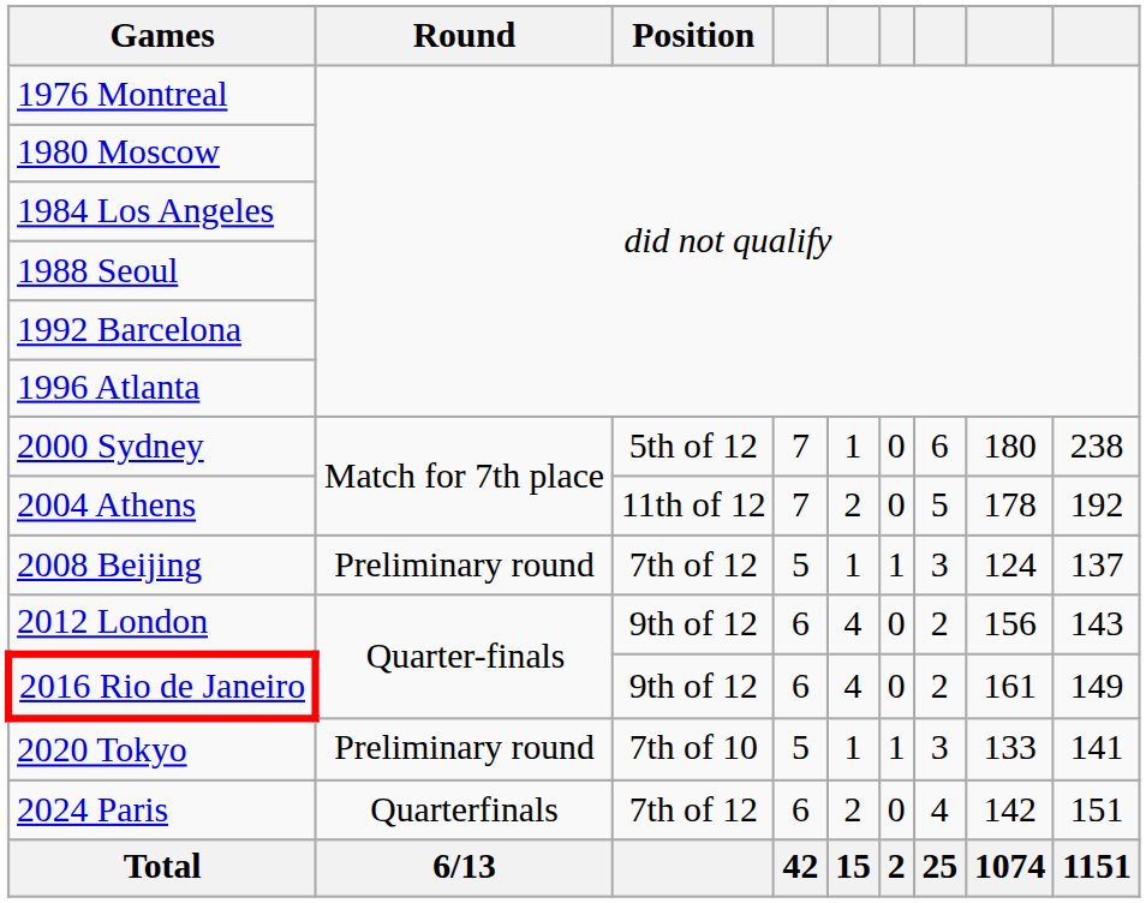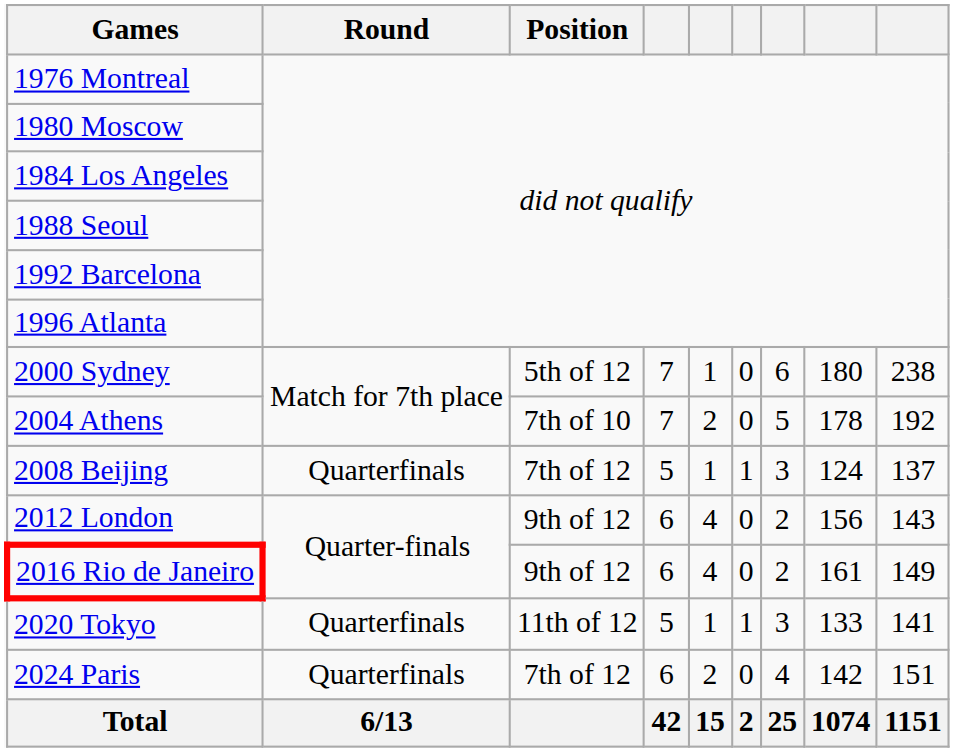2004 Athens | Position: 11th of 12 -> 7th of 10
2008 Beijing | Round: Preliminary round -> Quarterfinals
2020 Tokyo | Round: Preliminary round -> Quarterfinals
2020 Tokyo | Position: 7th of 10 -> 11th of 12
